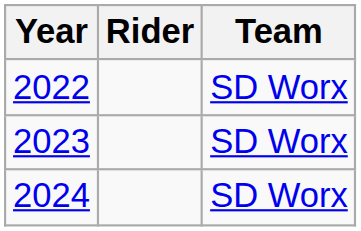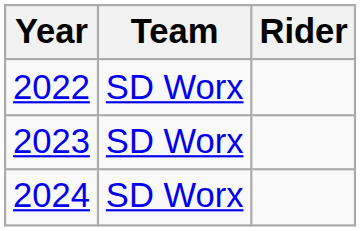columns swapped: Rider <-> Team
